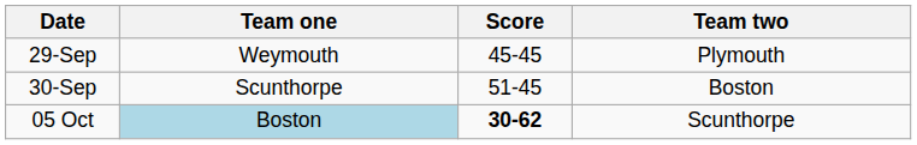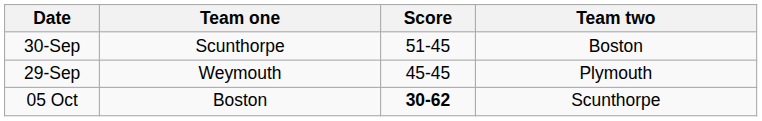rows swapped: 29-Sep <-> 30-Sep
05 Oct | Team one: lightblue background -> no background
